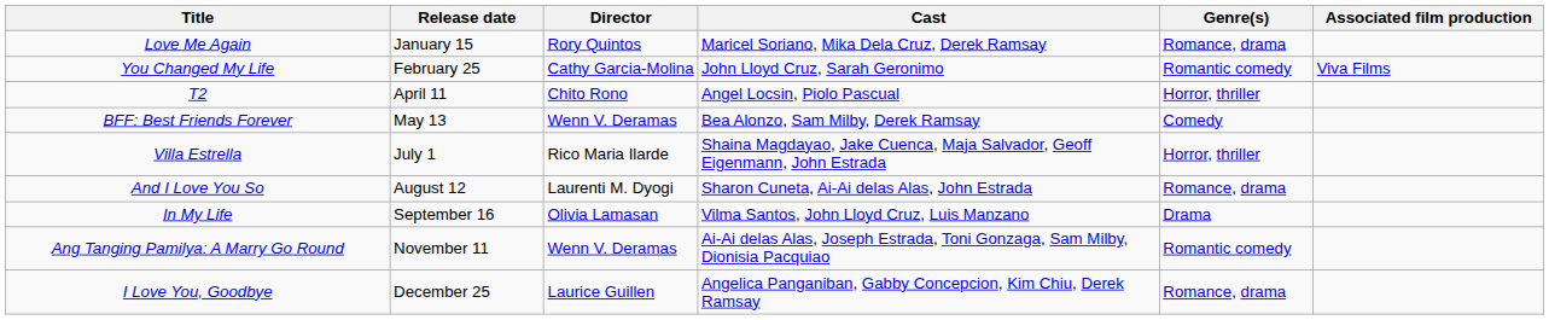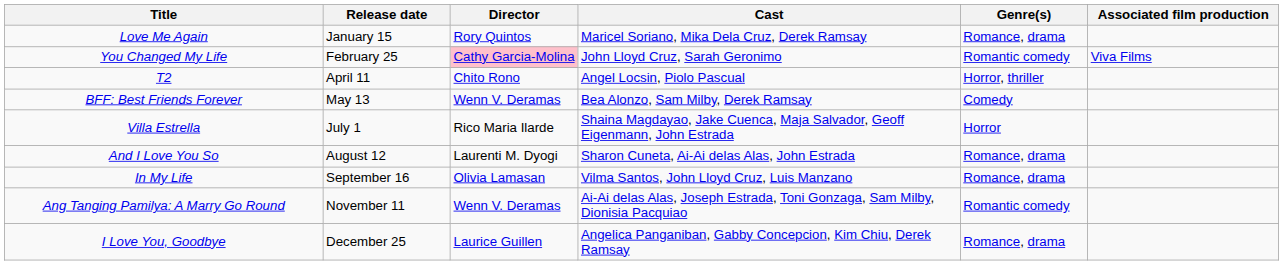You Changed My Life | Director: no background -> pink background
Villa Estrella | Genre(s): Horror, thriller -> Horror
In My Life | Genre(s): Drama -> Romance, drama
